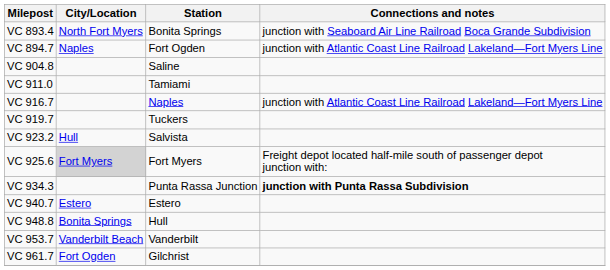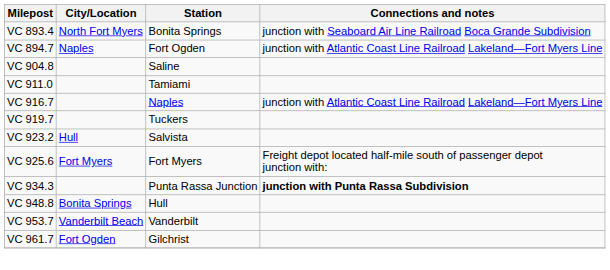VC 925.6 | City/Location: lightgrey background -> no background
- row: VC 940.7 | Estero | Estero
